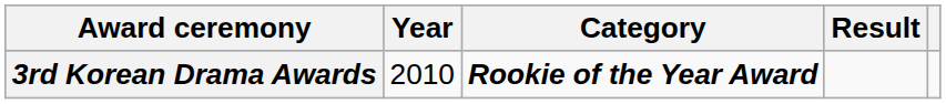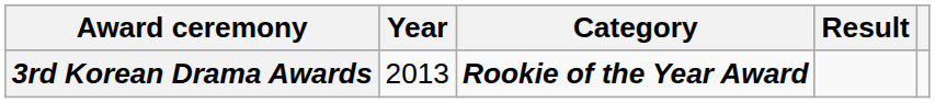3rd Korean Drama Awards | Year: 2010 -> 2013
